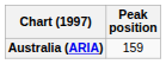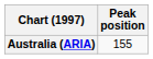Australia (ARIA) | Peak position: 159 -> 155
